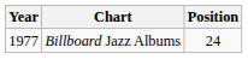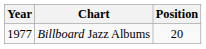Billboard Jazz Albums | Position: 24 -> 20
